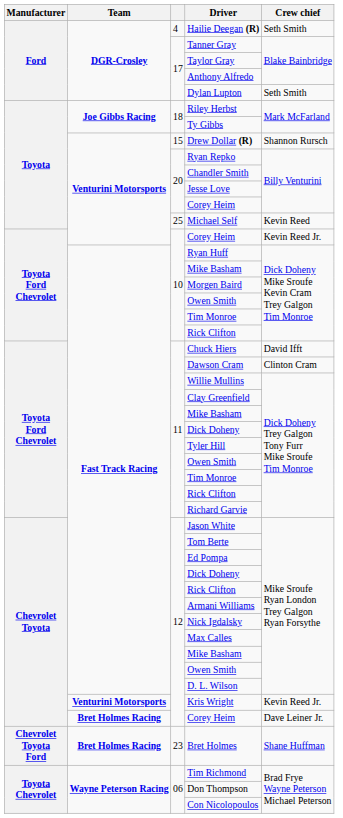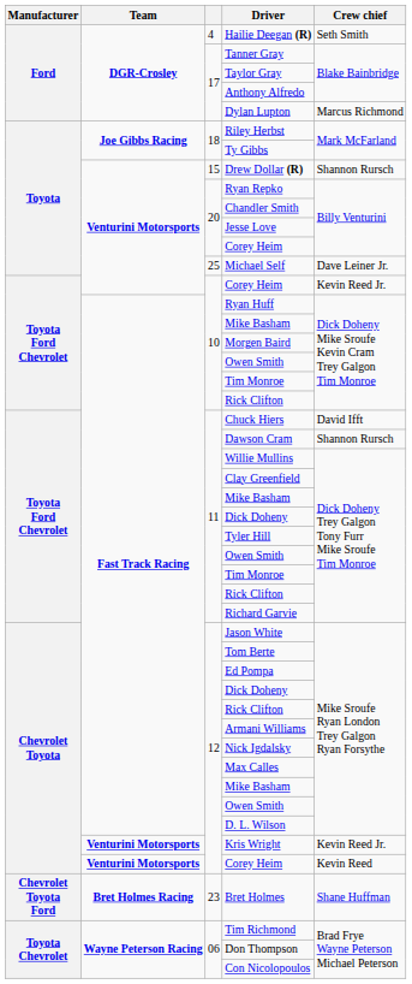Dylan Lupton | Crew chief: Seth Smith -> Marcus Richmond
Michael Self | Crew chief: Kevin Reed -> Dave Leiner Jr.
Dawson Cram | Crew chief: Clinton Cram -> Shannon Rursch
12 / Corey Heim | Team: Bret Holmes Racing -> Venturini Motorsports
12 / Corey Heim | Crew chief: Dave Leiner Jr. -> Kevin Reed
